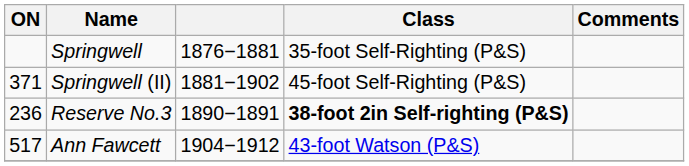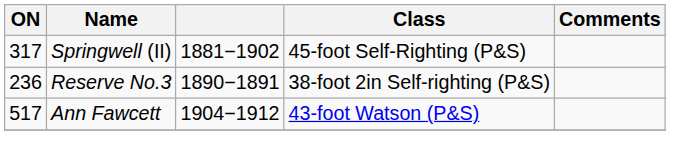- row: Springwell | 1876−1881 | 35-foot Self-Righting (P&S)
Springwell (II) | ON: 371 -> 317
Reserve No.3 | Class: bold -> normal
